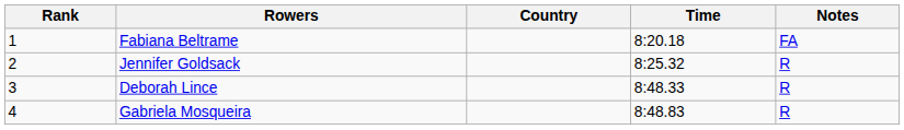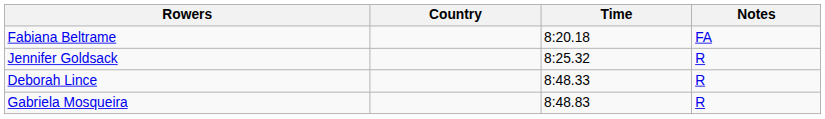- column: Rank | 1 | 2 | 3 | 4
